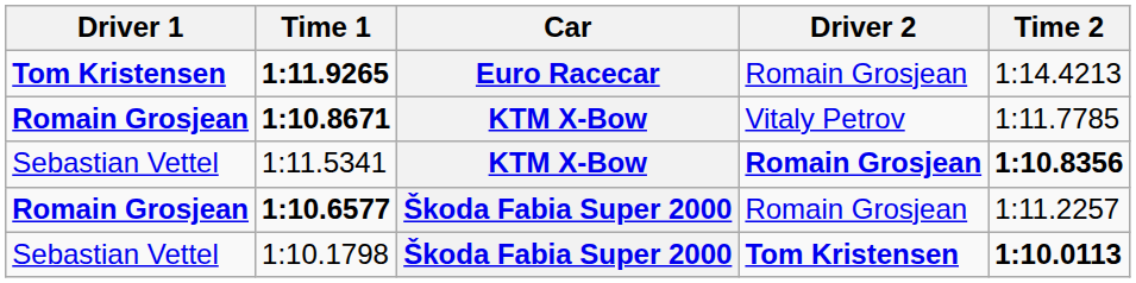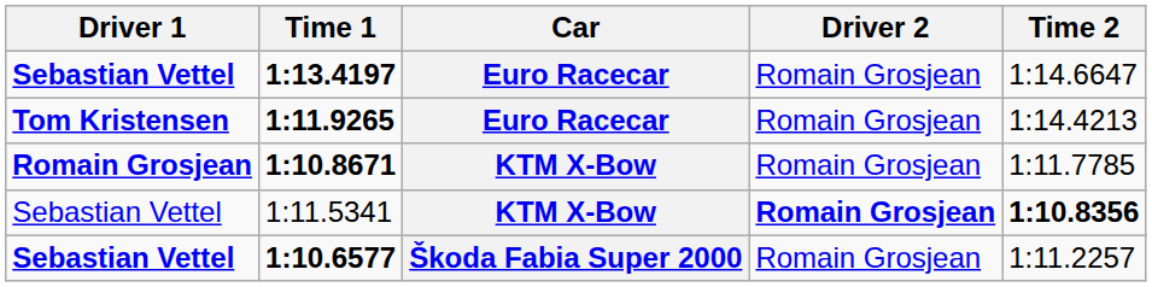+ row: Sebastian Vettel | 1:13.4197 | Euro Racecar | Romain Grosjean | 1:14.6647
1:10.8671 | Driver 2: Vitaly Petrov -> Romain Grosjean
1:10.6577 | Driver 1: Romain Grosjean -> Sebastian Vettel
- row: Sebastian Vettel | 1:10.1798 | Škoda Fabia Super 2000 | Tom Kristensen | 1:10.0113
